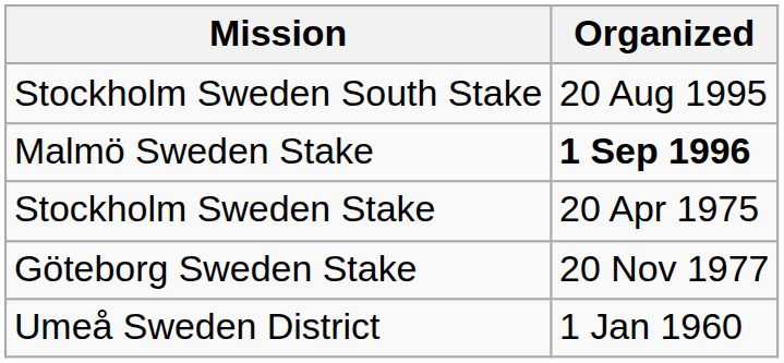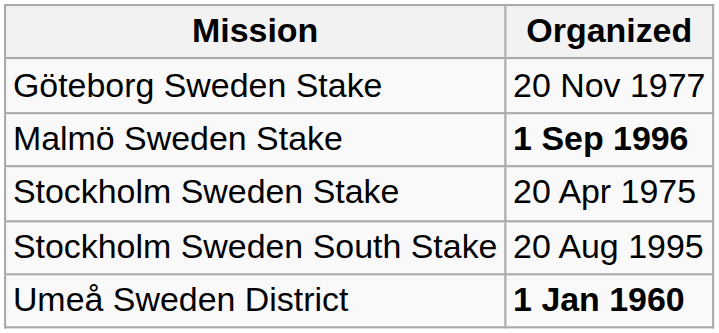rows swapped: Göteborg Sweden Stake <-> Stockholm Sweden South Stake
Umeå Sweden District | Organized: normal -> bold
